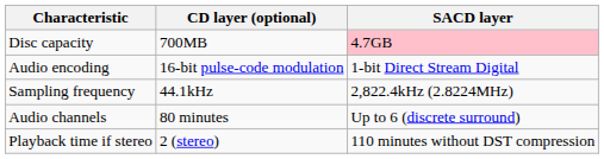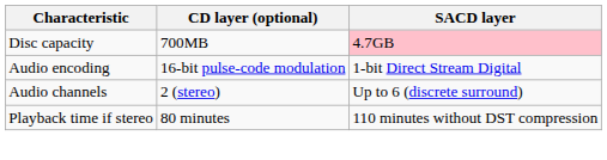- row: Sampling frequency | 44.1kHz | 2,822.4kHz (2.8224MHz)
Audio channels | CD layer (optional): 80 minutes -> 2 (stereo)
Playback time if stereo | CD layer (optional): 2 (stereo) -> 80 minutes
